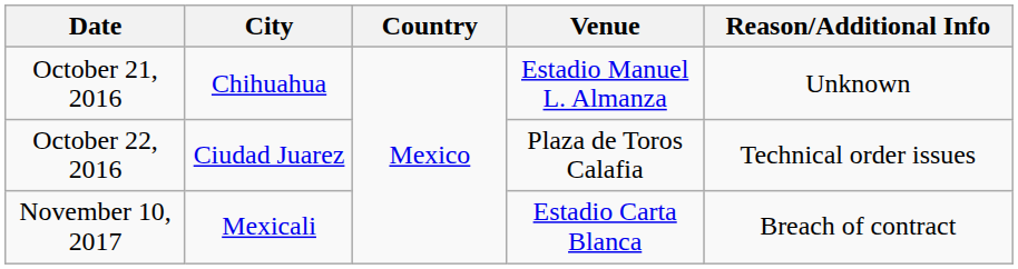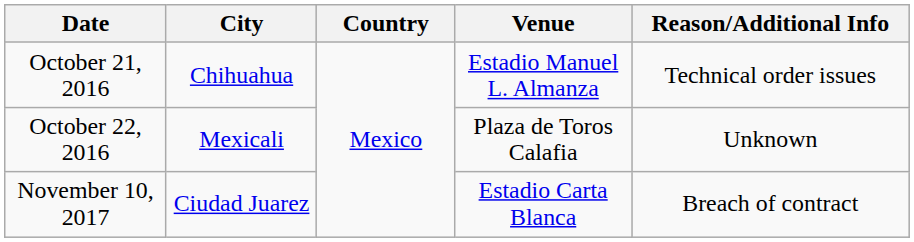October 21, 2016 | Reason/Additional Info: Unknown -> Technical order issues
October 22, 2016 | City: Ciudad Juarez -> Mexicali
October 22, 2016 | Reason/Additional Info: Technical order issues -> Unknown
November 10, 2017 | City: Mexicali -> Ciudad Juarez
